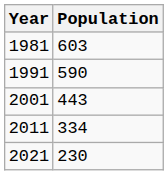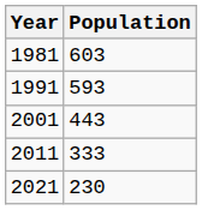1991 | Population: 590 -> 593
2011 | Population: 334 -> 333
